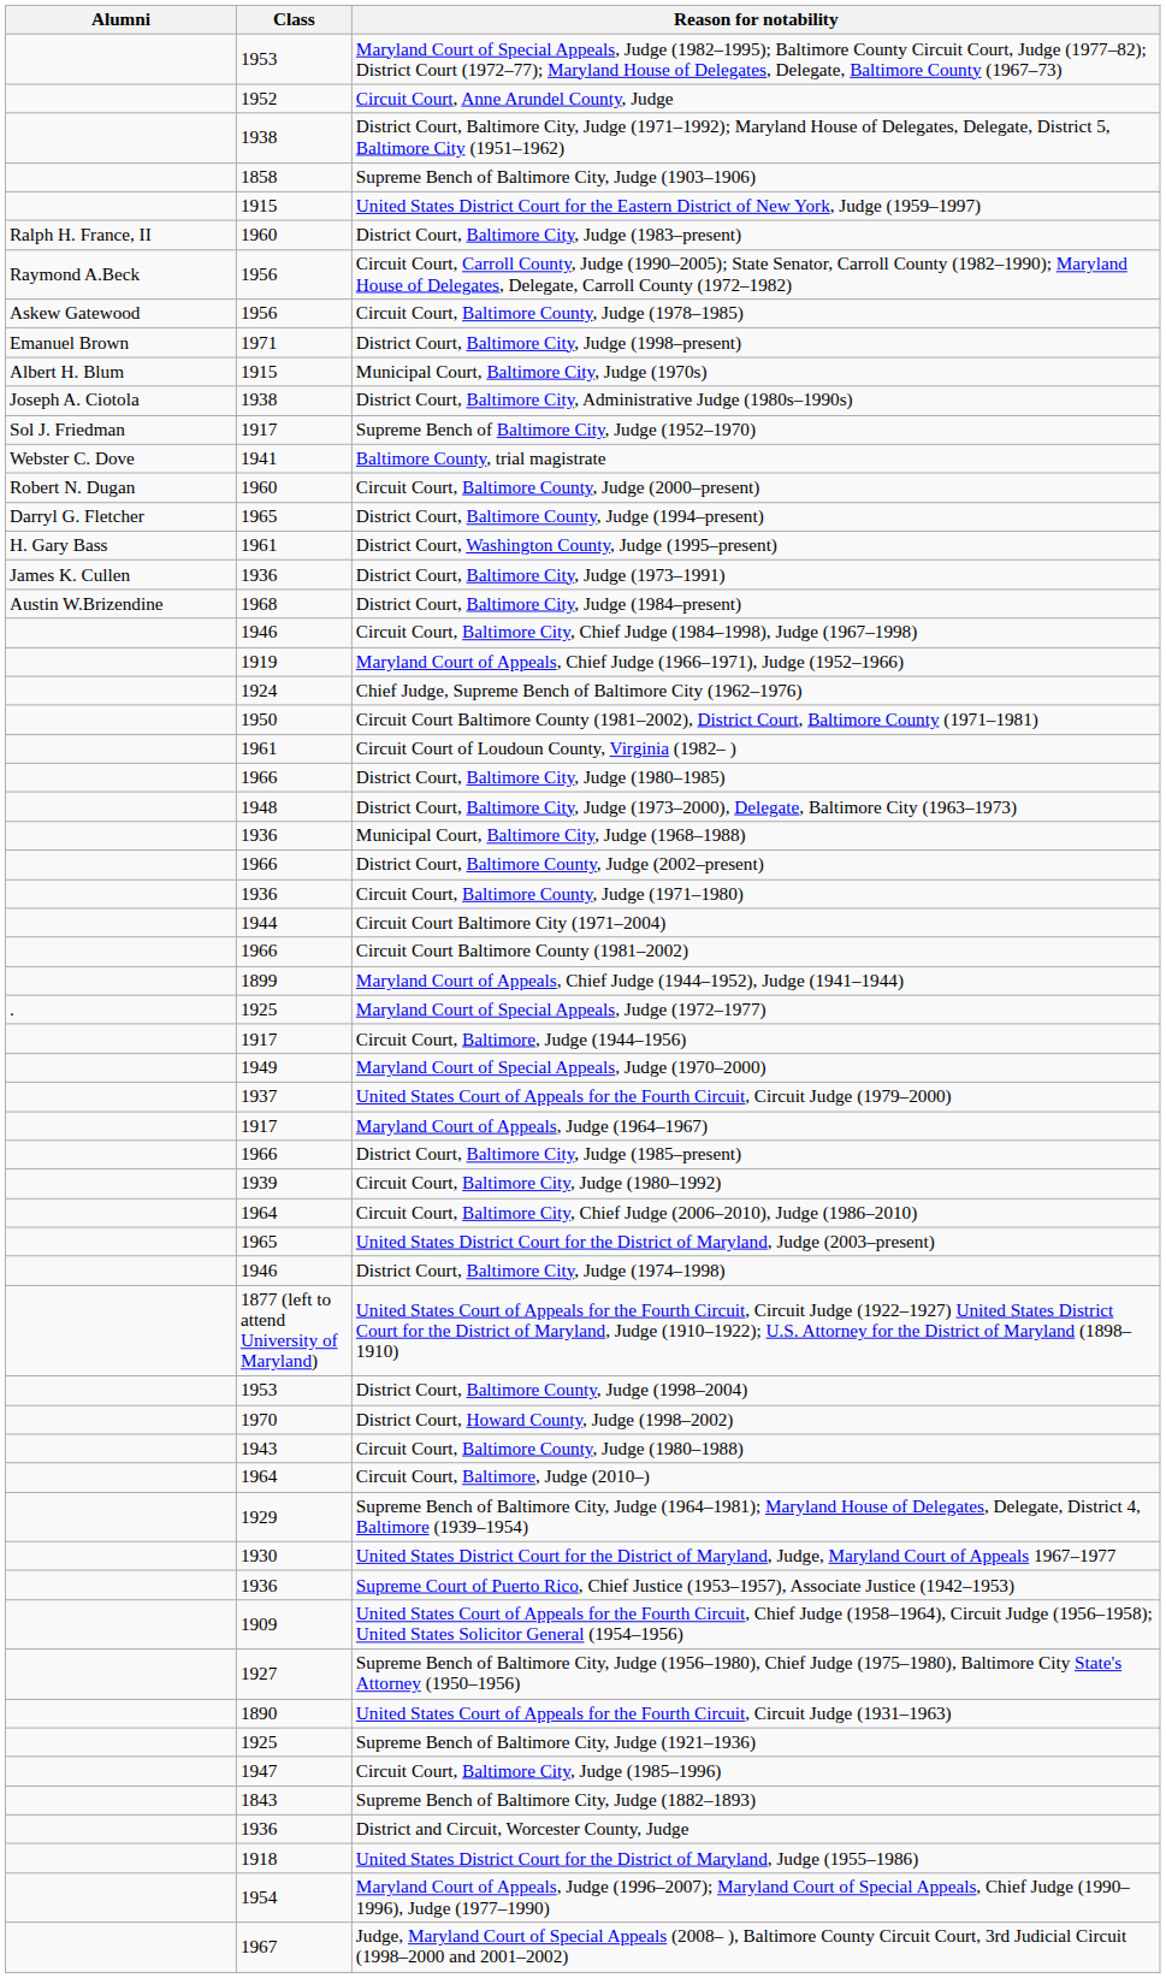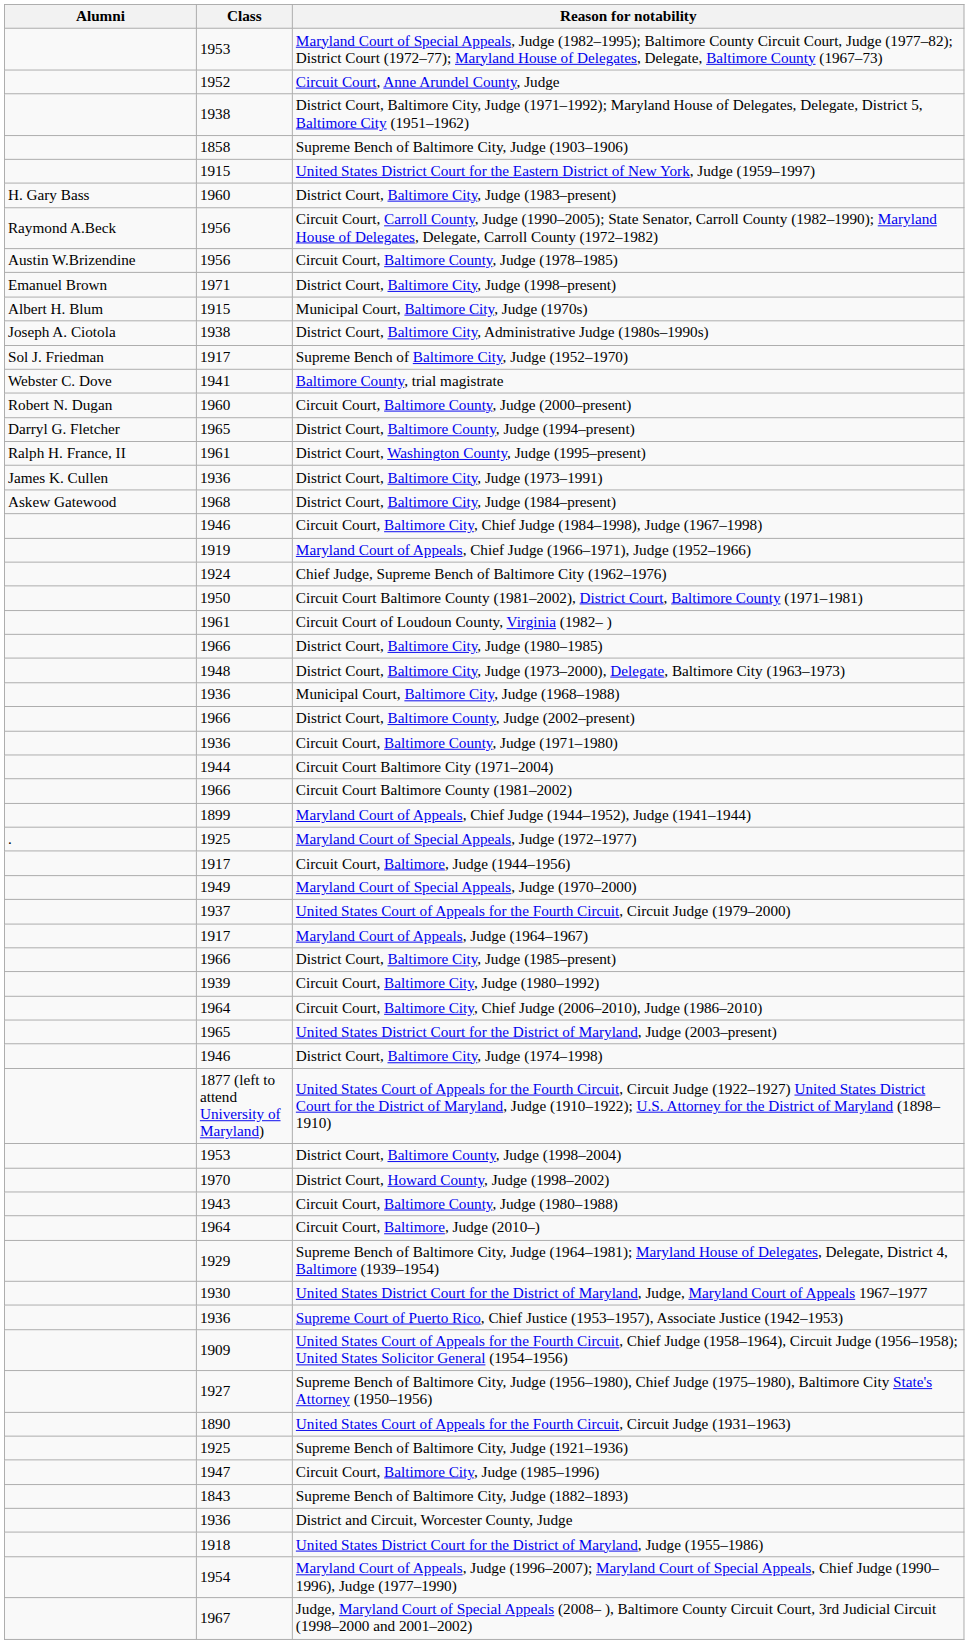District Court, Baltimore City, Judge (1983–present) | Alumni: Ralph H. France, II -> H. Gary Bass
Circuit Court, Baltimore County, Judge (1978–1985) | Alumni: Askew Gatewood -> Austin W.Brizendine
District Court, Washington County, Judge (1995–present) | Alumni: H. Gary Bass -> Ralph H. France, II
District Court, Baltimore City, Judge (1984–present) | Alumni: Austin W.Brizendine -> Askew Gatewood
